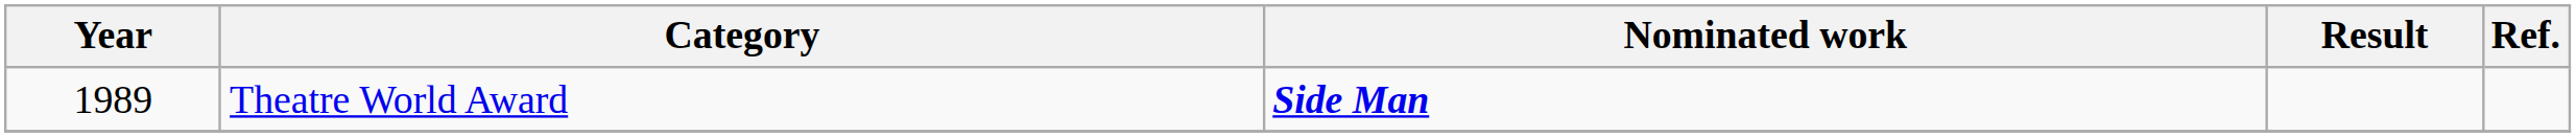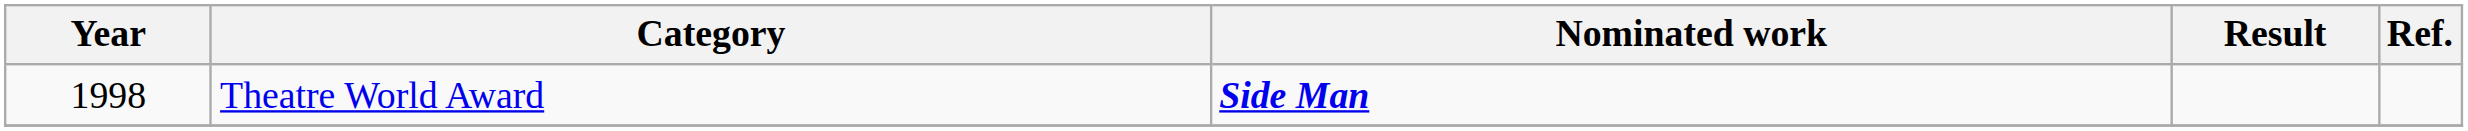Theatre World Award | Year: 1989 -> 1998
